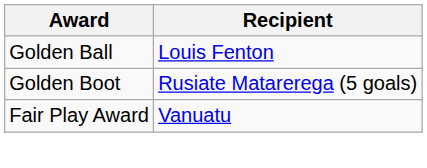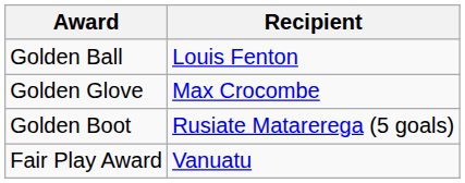+ row: Golden Glove | Max Crocombe
